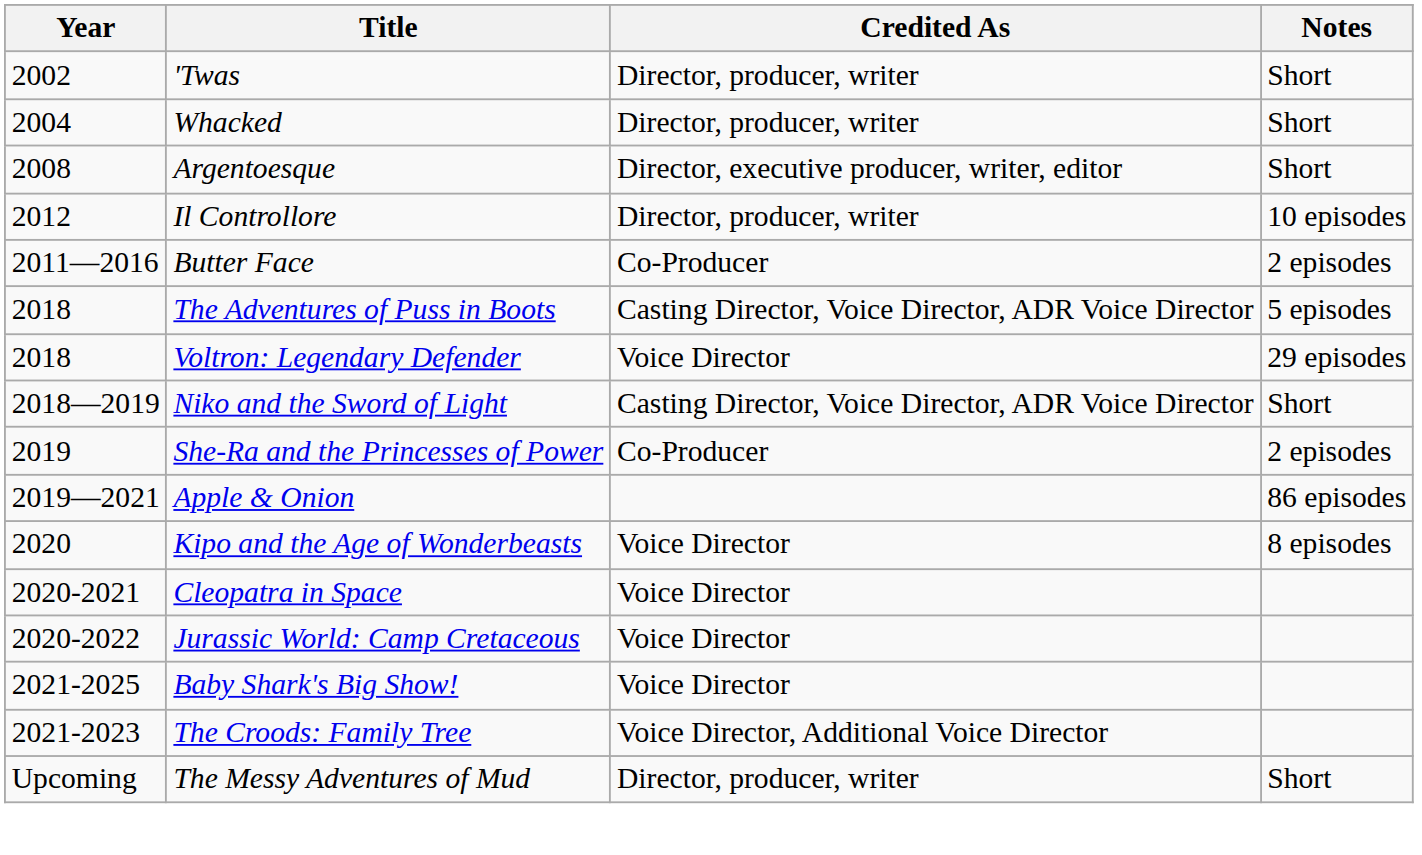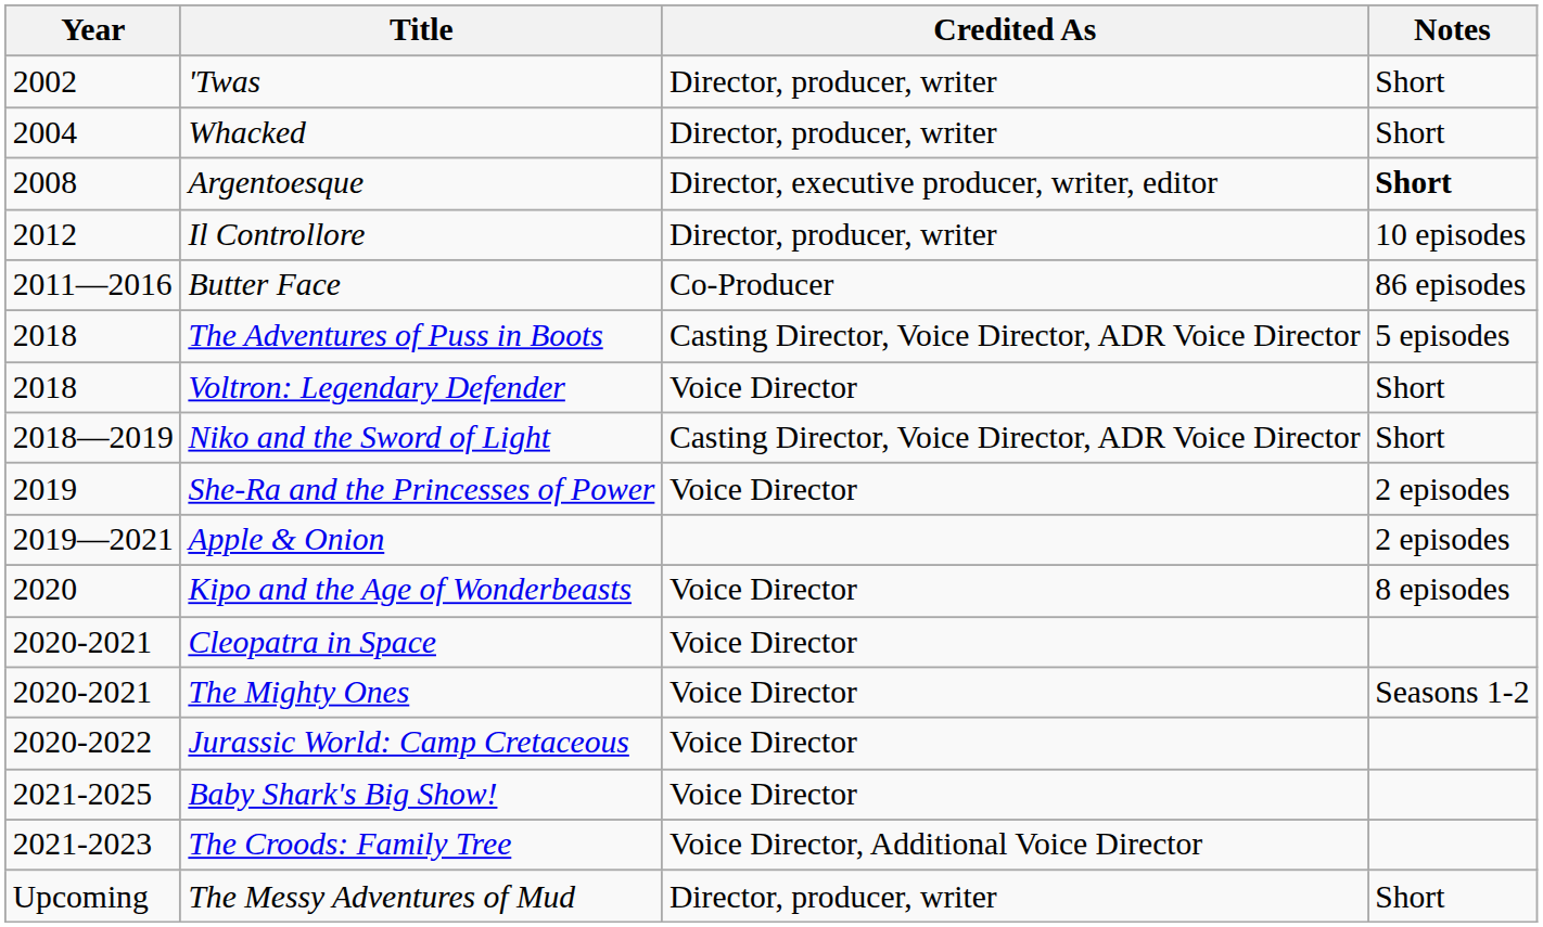Argentoesque | Notes: normal -> bold
Butter Face | Notes: 2 episodes -> 86 episodes
Voltron: Legendary Defender | Notes: 29 episodes -> Short
She-Ra and the Princesses of Power | Credited As: Co-Producer -> Voice Director
Apple & Onion | Notes: 86 episodes -> 2 episodes
+ row: 2020-2021 | The Mighty Ones | Voice Director | Seasons 1-2
